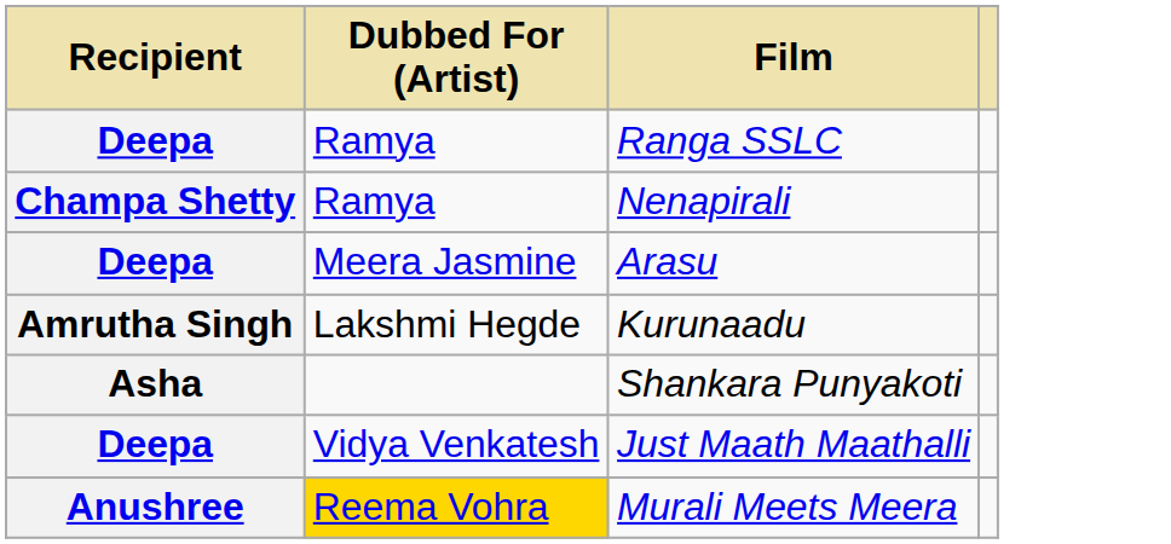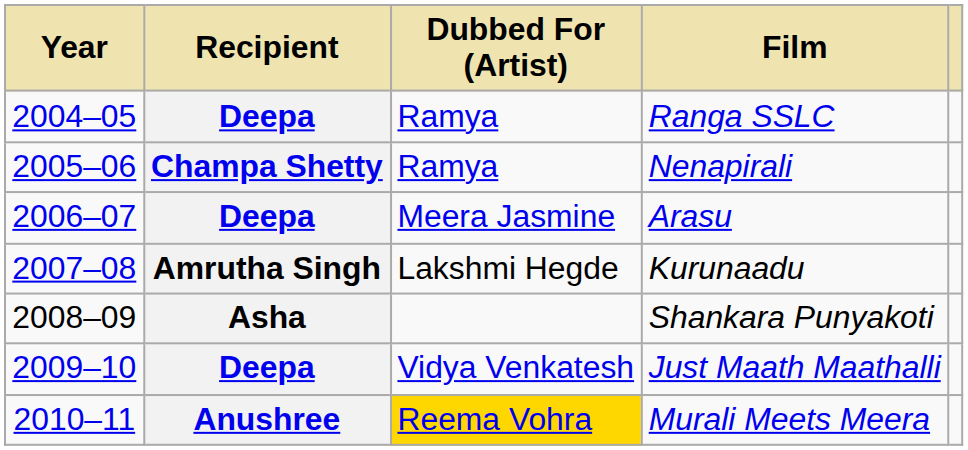+ column: Year | 2004–05 | 2005–06 | 2006–07 | 2007–08 | 2008–09 | 2009–10 | 2010–11
